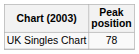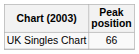UK Singles Chart | Peak position: 78 -> 66
